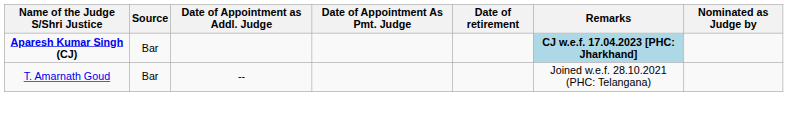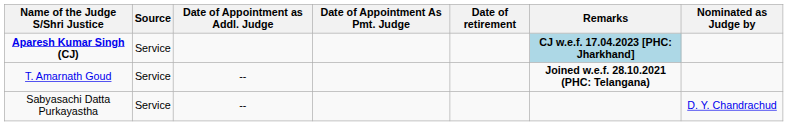Aparesh Kumar Singh (CJ) | Source: Bar -> Service
T. Amarnath Goud | Source: Bar -> Service
T. Amarnath Goud | Remarks: normal -> bold
+ row: Sabyasachi Datta Purkayastha | Service | -- | D. Y. Chandrachud
